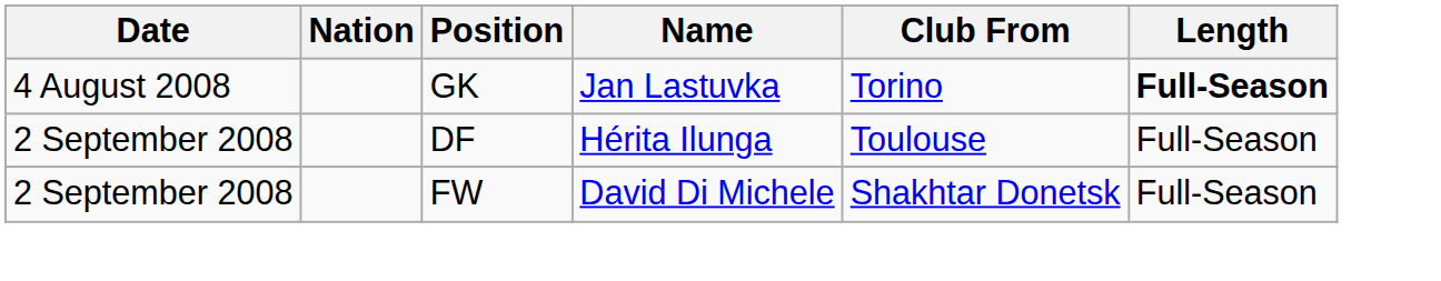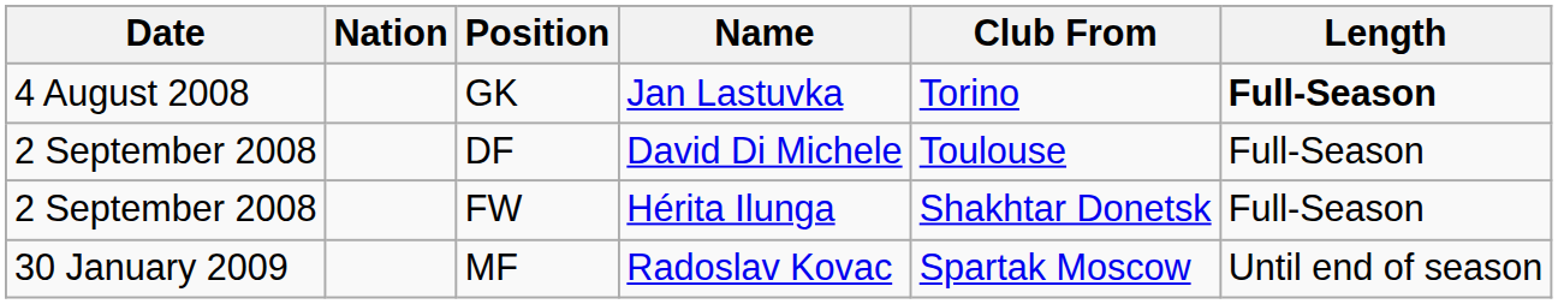DF | Name: Hérita Ilunga -> David Di Michele
FW | Name: David Di Michele -> Hérita Ilunga
+ row: 30 January 2009 | MF | Radoslav Kovac | Spartak Moscow | Until end of season
